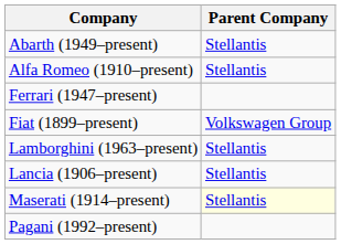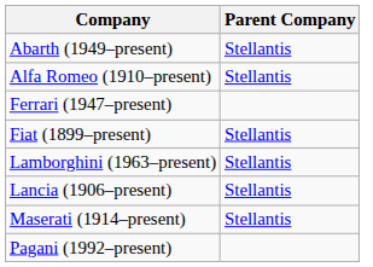Fiat (1899–present) | Parent Company: Volkswagen Group -> Stellantis
Maserati (1914–present) | Parent Company: lightyellow background -> no background
